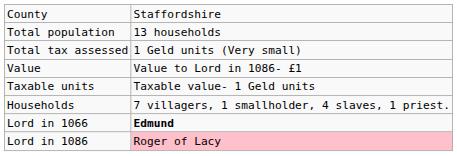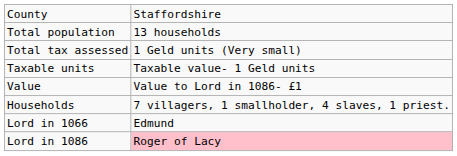rows swapped: Taxable units <-> Value
Lord in 1066 | column 2: bold -> normal
